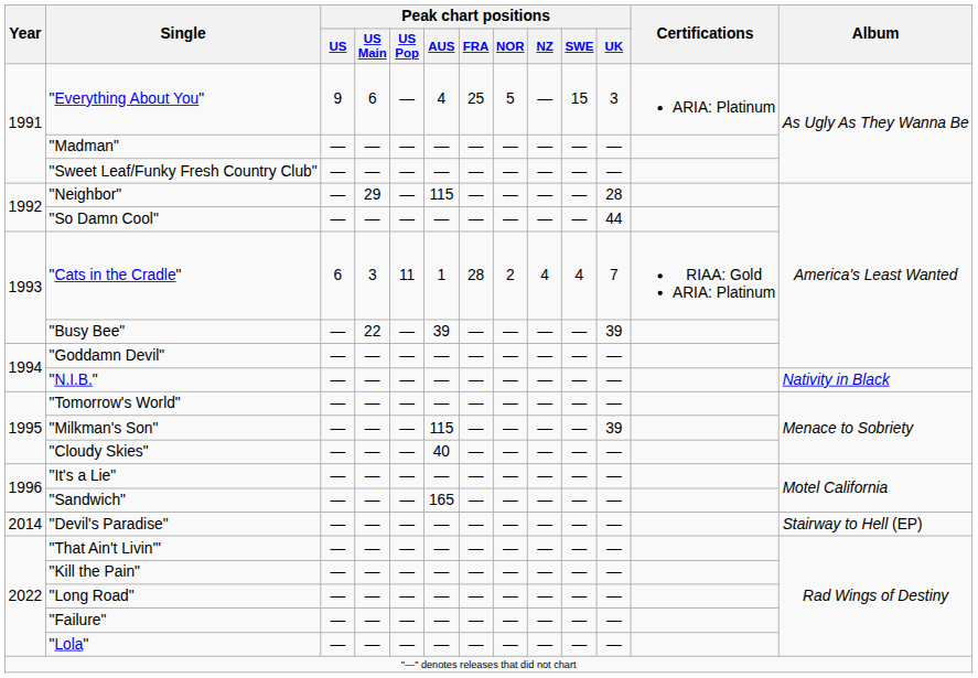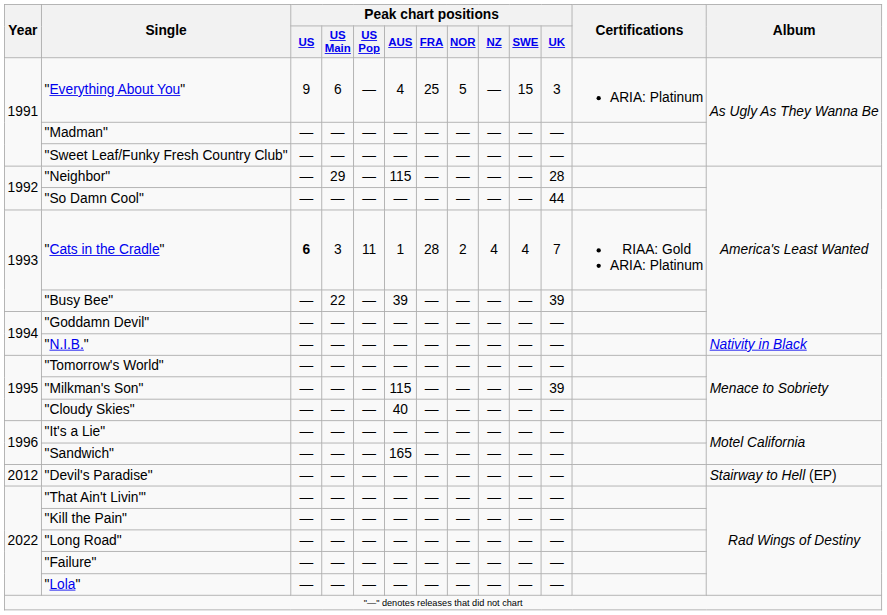"Cats in the Cradle" | Peak chart positions / US: normal -> bold
"Devil's Paradise" | Year: 2014 -> 2012
